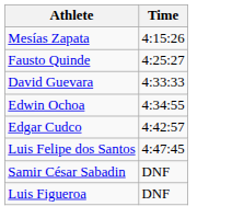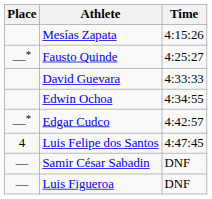+ column: Place | —* | —* | 4 | — | —
